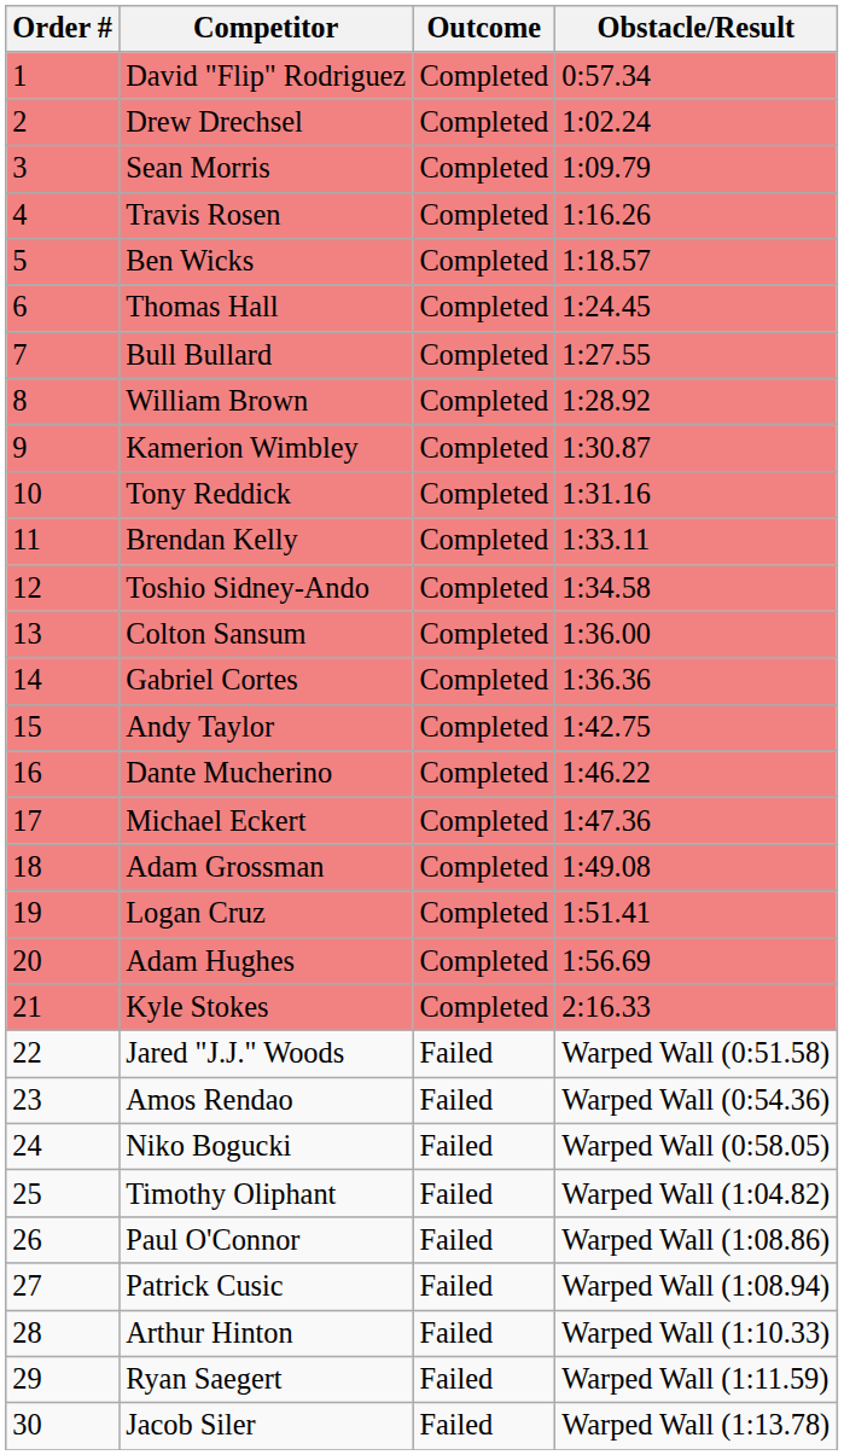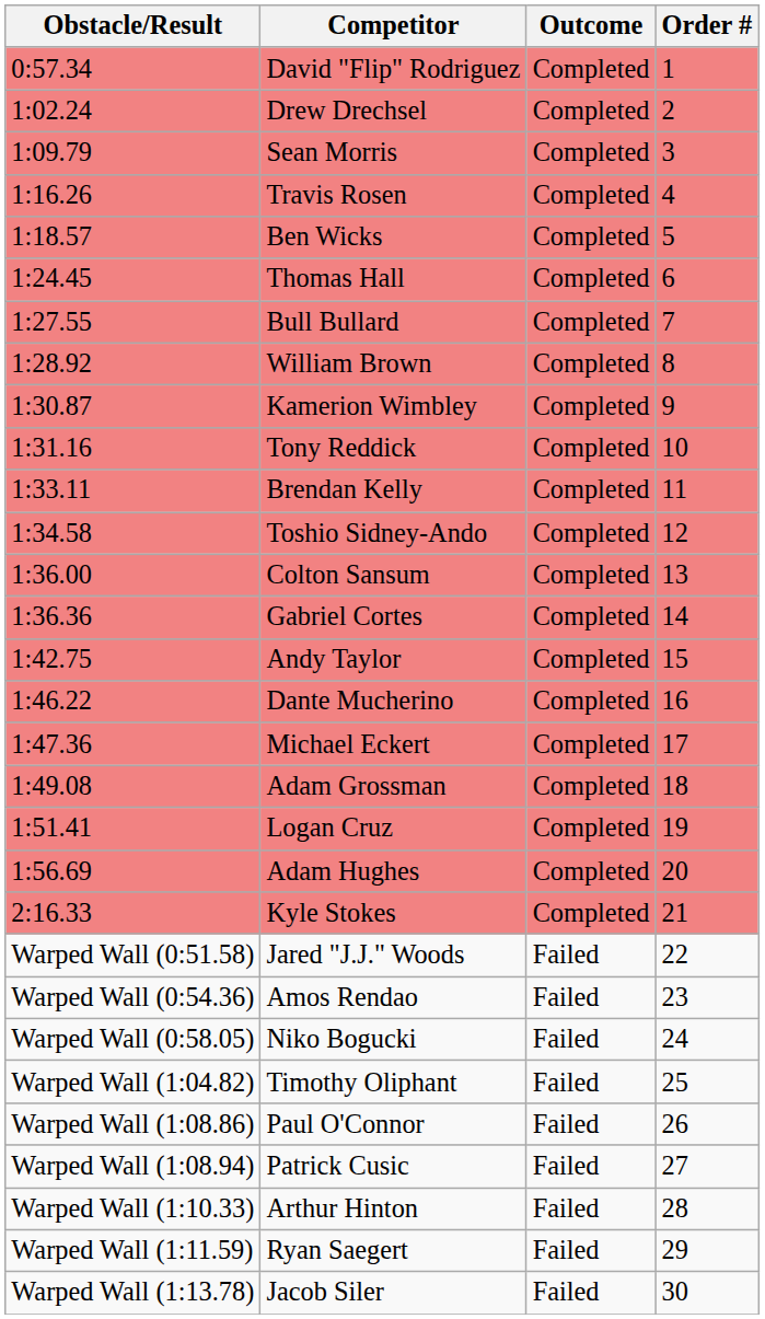columns swapped: Order # <-> Obstacle/Result
